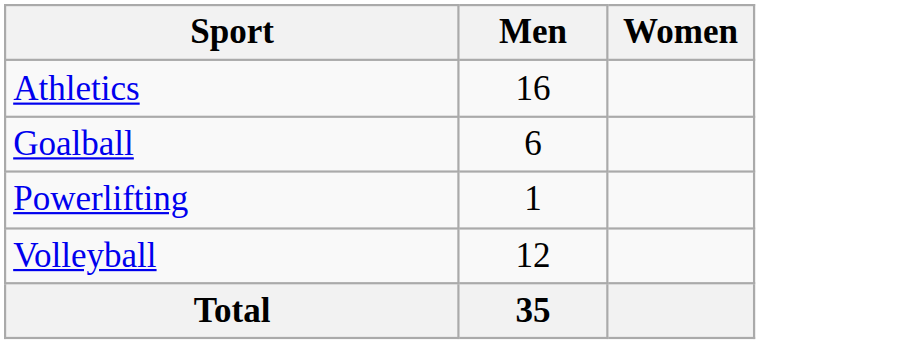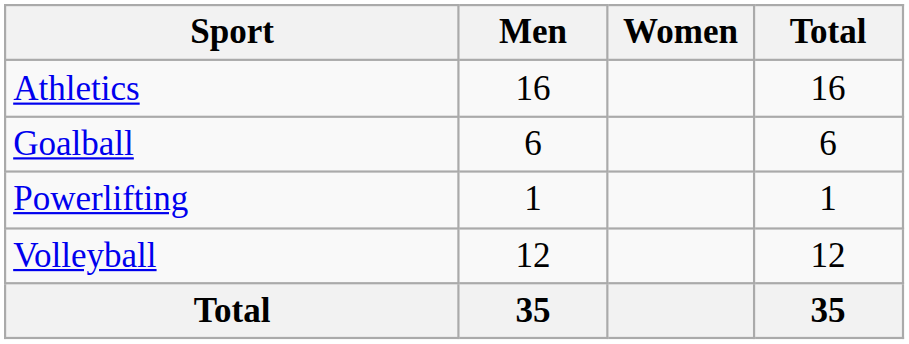+ column: Total | 16 | 6 | 1 | 12 | 35
